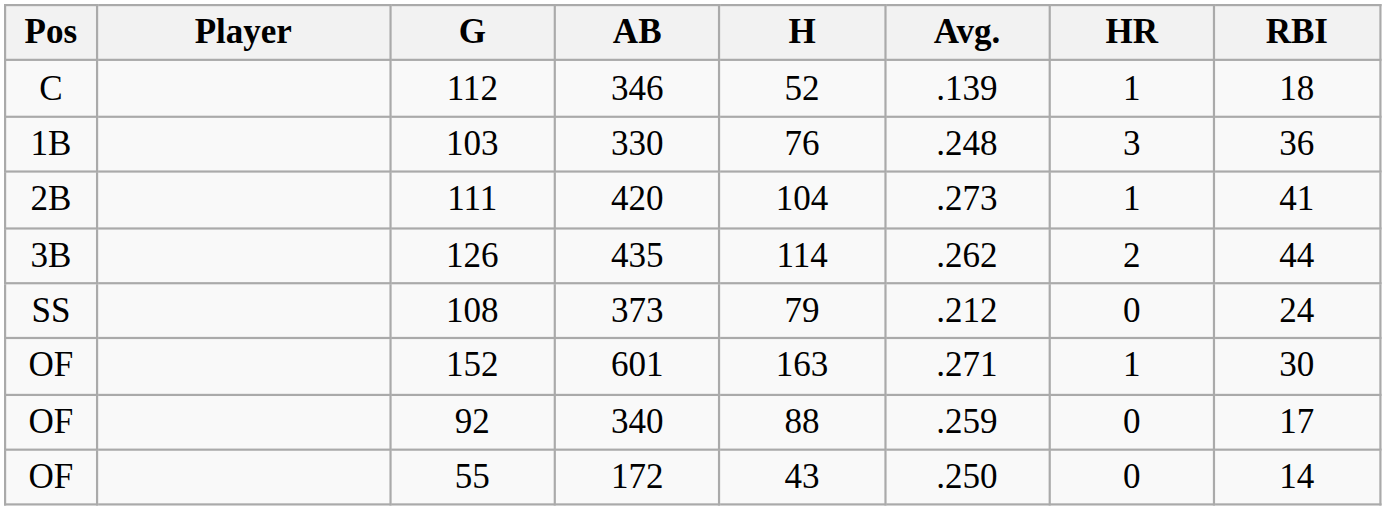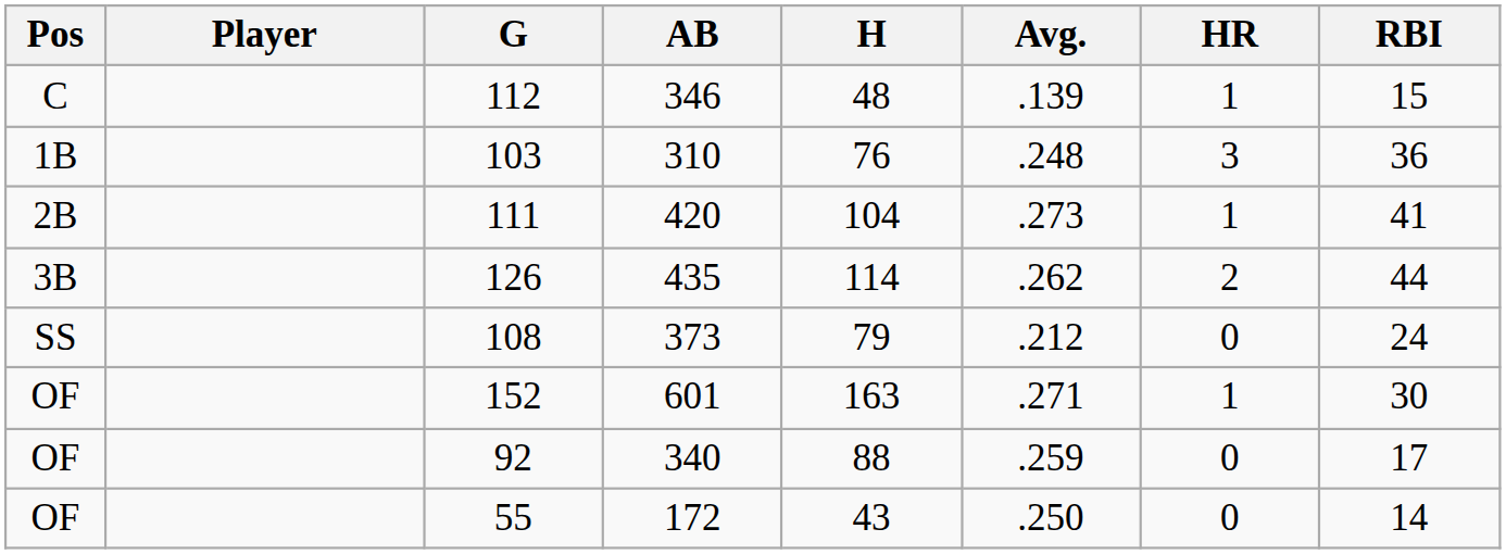112 | H: 52 -> 48
112 | RBI: 18 -> 15
103 | AB: 330 -> 310
